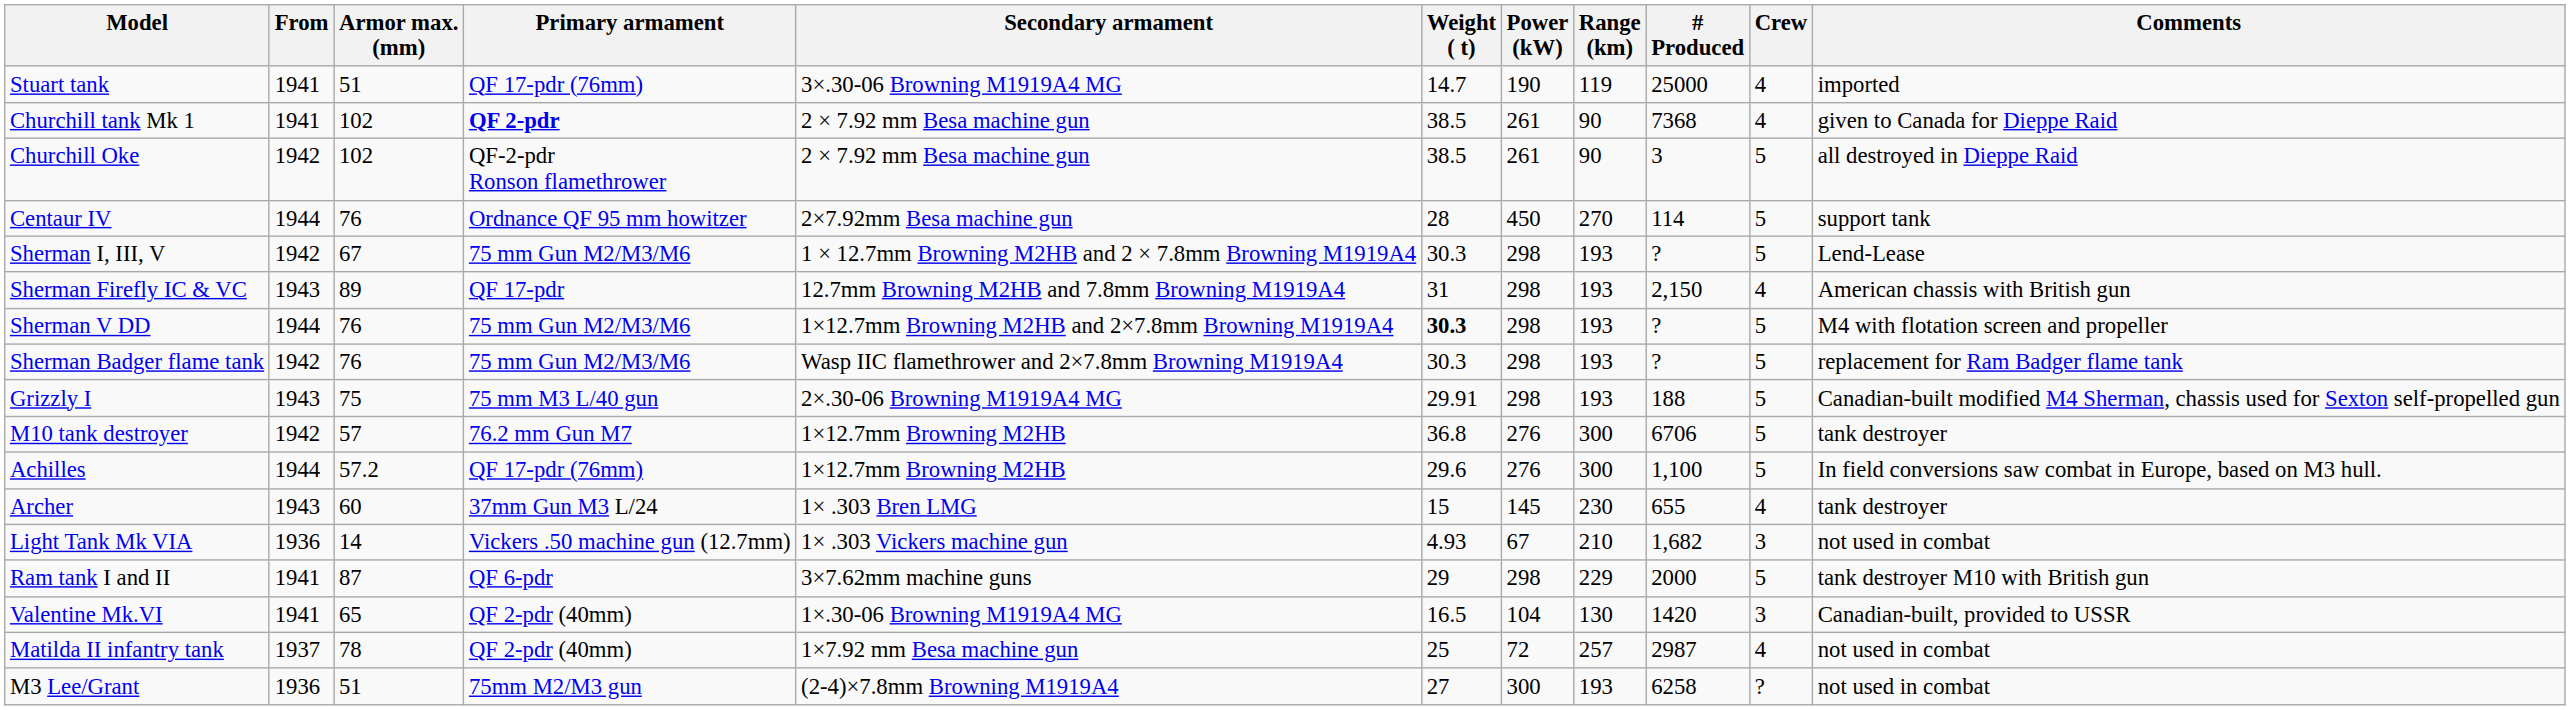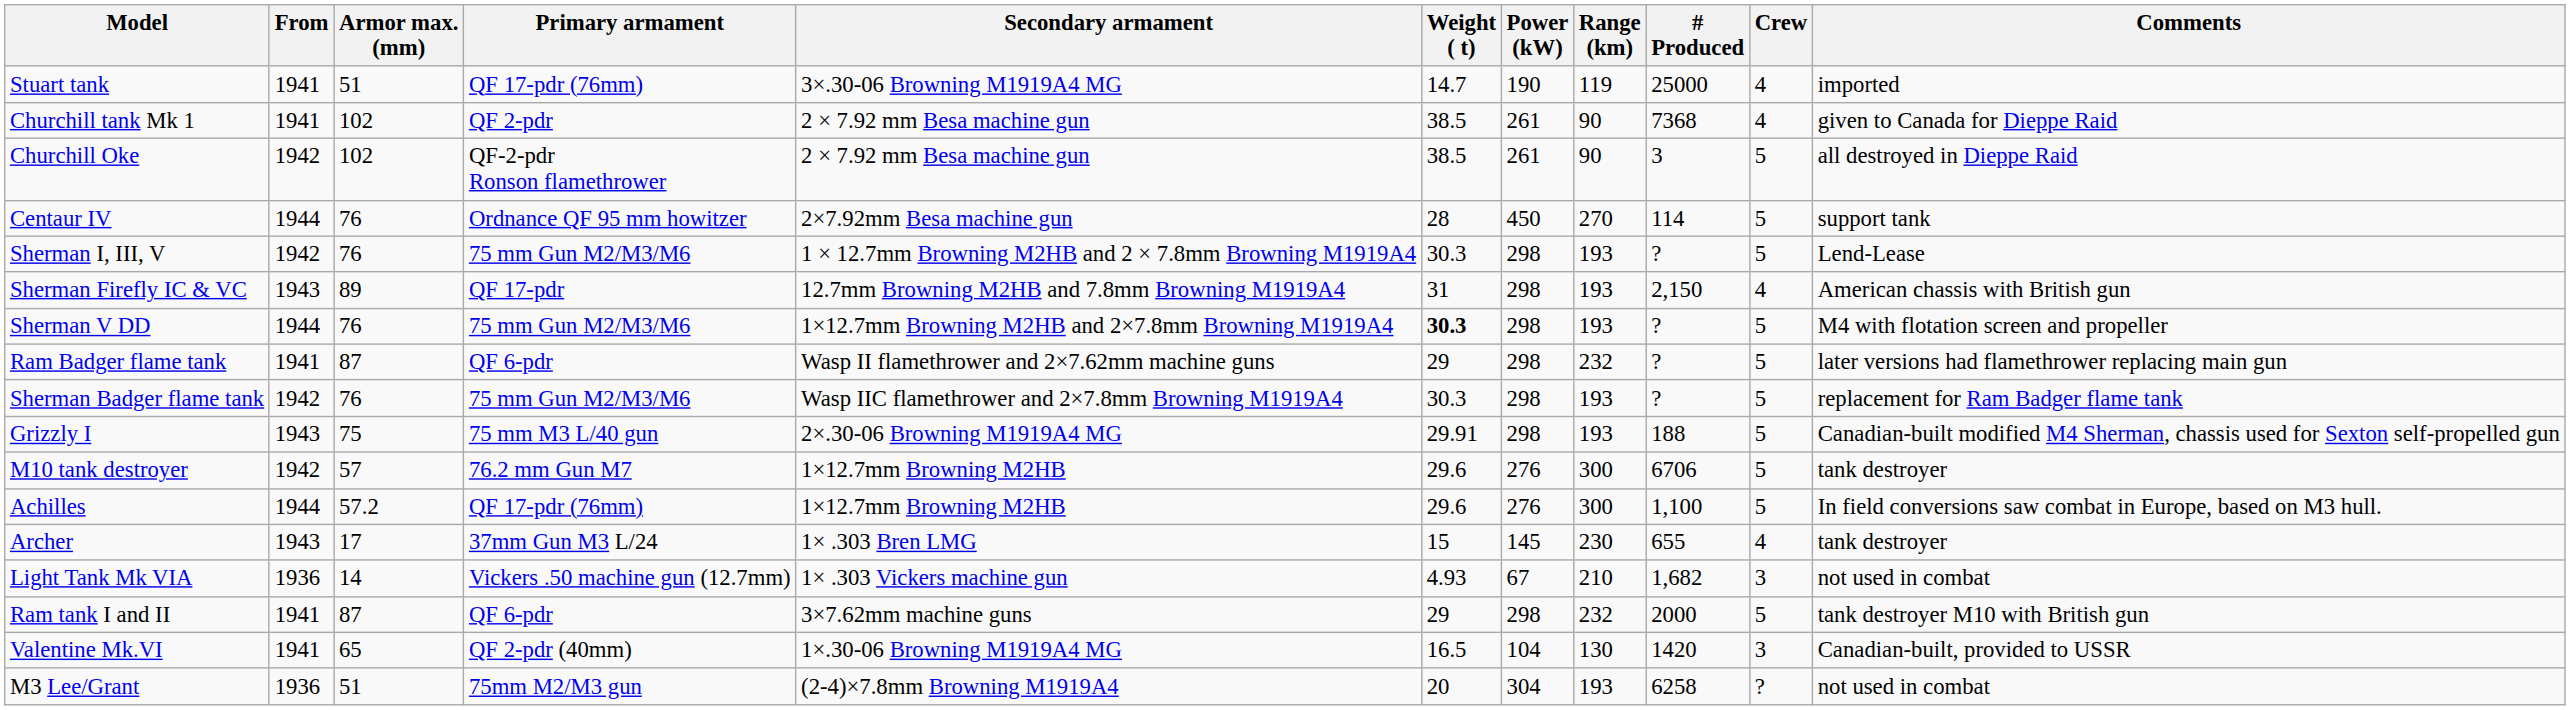Churchill tank Mk 1 | Primary armament: bold -> normal
Sherman I, III, V | Armor max. (mm): 67 -> 76
+ row: Ram Badger flame tank | 1941 | 87 | QF 6-pdr | Wasp II flamethrower and 2×7.62mm machine guns | 29 | 298 | 232 | ? | 5 | later versions had flamethrower replacing main gun
M10 tank destroyer | Weight ( t): 36.8 -> 29.6
Archer | Armor max. (mm): 60 -> 17
Ram tank I and II | Range (km): 229 -> 232
- row: Matilda II infantry tank | 1937 | 78 | QF 2-pdr (40mm) | 1×7.92 mm Besa machine gun | 25 | 72 | 257 | 2987 | 4 | not used in combat
M3 Lee/Grant | Weight ( t): 27 -> 20
M3 Lee/Grant | Power (kW): 300 -> 304
